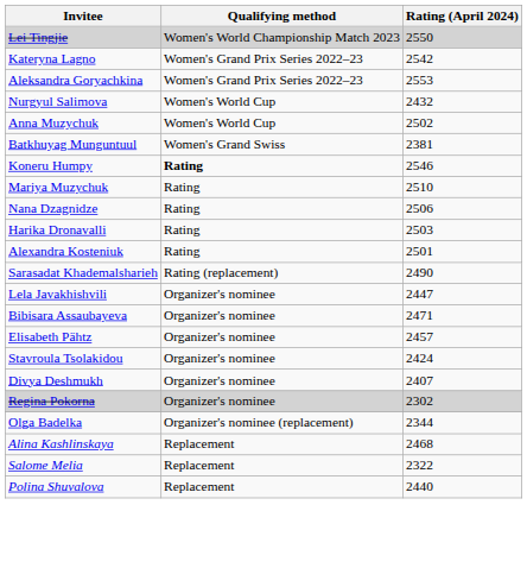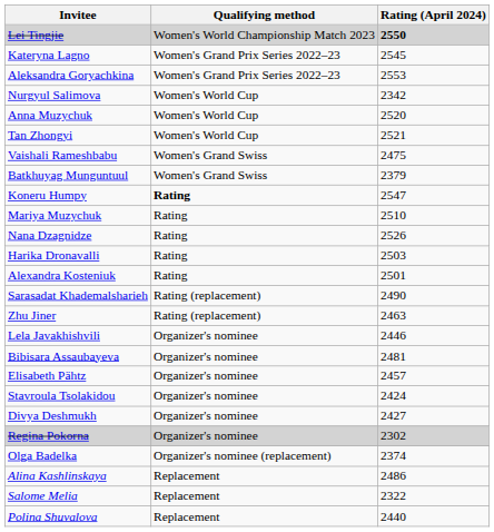Lei Tingjie | Rating (April 2024): normal -> bold
Kateryna Lagno | Rating (April 2024): 2542 -> 2545
Nurgyul Salimova | Rating (April 2024): 2432 -> 2342
Anna Muzychuk | Rating (April 2024): 2502 -> 2520
+ row: Tan Zhongyi | Women's World Cup | 2521
+ row: Vaishali Rameshbabu | Women's Grand Swiss | 2475
Batkhuyag Munguntuul | Rating (April 2024): 2381 -> 2379
Koneru Humpy | Rating (April 2024): 2546 -> 2547
Nana Dzagnidze | Rating (April 2024): 2506 -> 2526
+ row: Zhu Jiner | Rating (replacement) | 2463
Lela Javakhishvili | Rating (April 2024): 2447 -> 2446
Bibisara Assaubayeva | Rating (April 2024): 2471 -> 2481
Divya Deshmukh | Rating (April 2024): 2407 -> 2427
Olga Badelka | Rating (April 2024): 2344 -> 2374
Alina Kashlinskaya | Rating (April 2024): 2468 -> 2486
